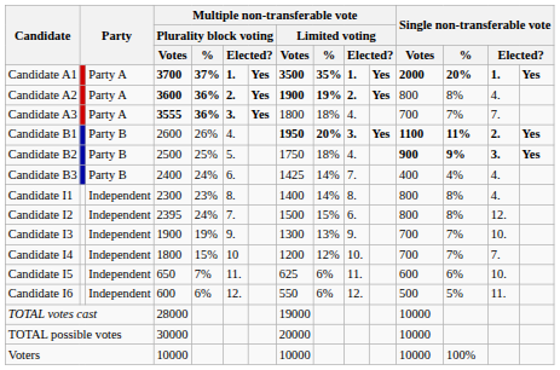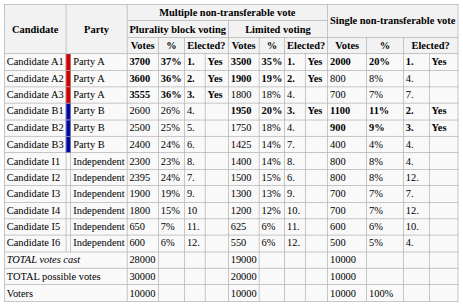Candidate I3 | column 14: 10. -> 7.
Candidate I4 | column 14: 7. -> 12.
Candidate I6 | column 14: 11. -> 4.
